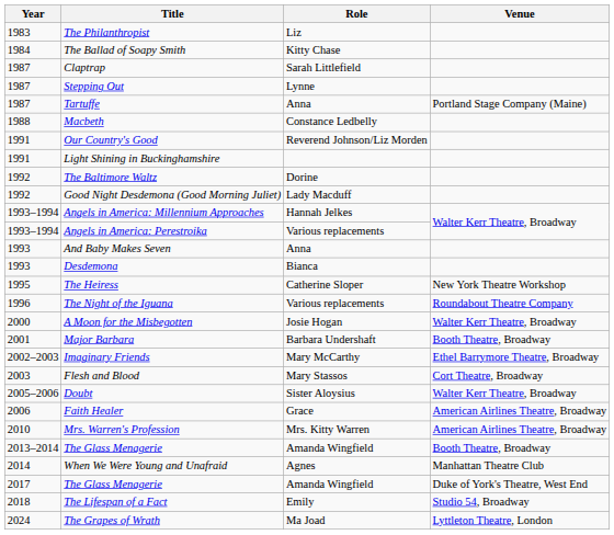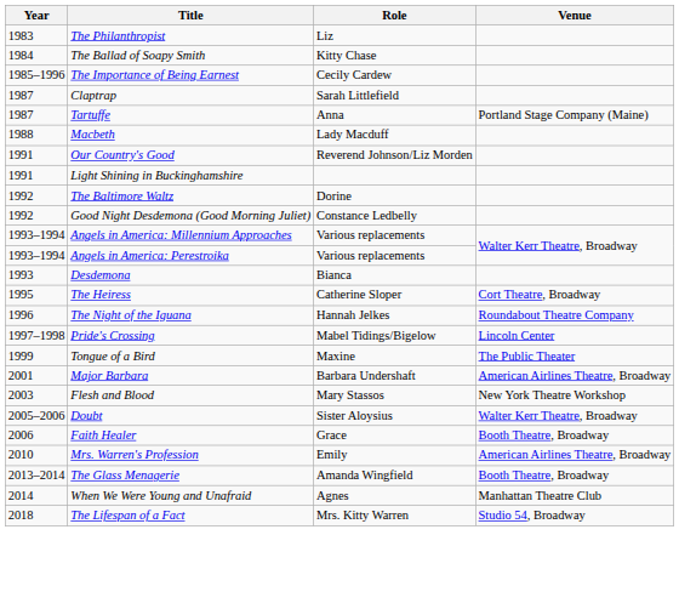+ row: 1985–1996 | The Importance of Being Earnest | Cecily Cardew
- row: 1987 | Stepping Out | Lynne
Macbeth | Role: Constance Ledbelly -> Lady Macduff
Good Night Desdemona (Good Morning Juliet) | Role: Lady Macduff -> Constance Ledbelly
Angels in America: Millennium Approaches | Role: Hannah Jelkes -> Various replacements
- row: 1993 | And Baby Makes Seven | Anna
The Heiress | Venue: New York Theatre Workshop -> Cort Theatre, Broadway
The Night of the Iguana | Role: Various replacements -> Hannah Jelkes
+ row: 1997–1998 | Pride's Crossing | Mabel Tidings/Bigelow | Lincoln Center
+ row: 1999 | Tongue of a Bird | Maxine | The Public Theater
- row: 2000 | A Moon for the Misbegotten | Josie Hogan | Walter Kerr Theatre, Broadway
Major Barbara | Venue: Booth Theatre, Broadway -> American Airlines Theatre, Broadway
- row: 2002–2003 | Imaginary Friends | Mary McCarthy | Ethel Barrymore Theatre, Broadway
Flesh and Blood | Venue: Cort Theatre, Broadway -> New York Theatre Workshop
Faith Healer | Venue: American Airlines Theatre, Broadway -> Booth Theatre, Broadway
Mrs. Warren's Profession | Role: Mrs. Kitty Warren -> Emily
- row: 2017 | The Glass Menagerie | Amanda Wingfield | Duke of York's Theatre, West End
The Lifespan of a Fact | Role: Emily -> Mrs. Kitty Warren
- row: 2024 | The Grapes of Wrath | Ma Joad | Lyttleton Theatre, London
